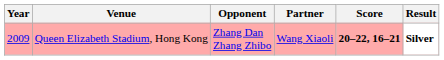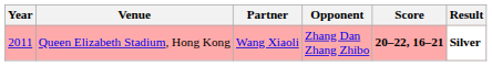columns swapped: Partner <-> Opponent
Queen Elizabeth Stadium, Hong Kong | Year: 2009 -> 2011
